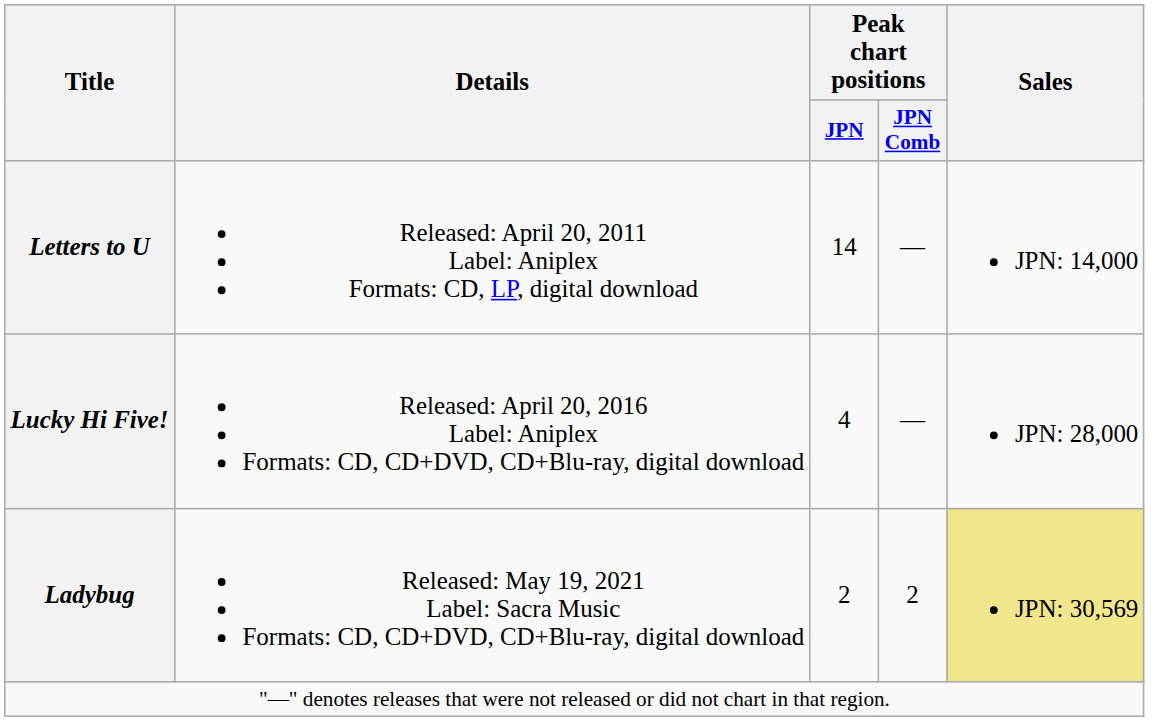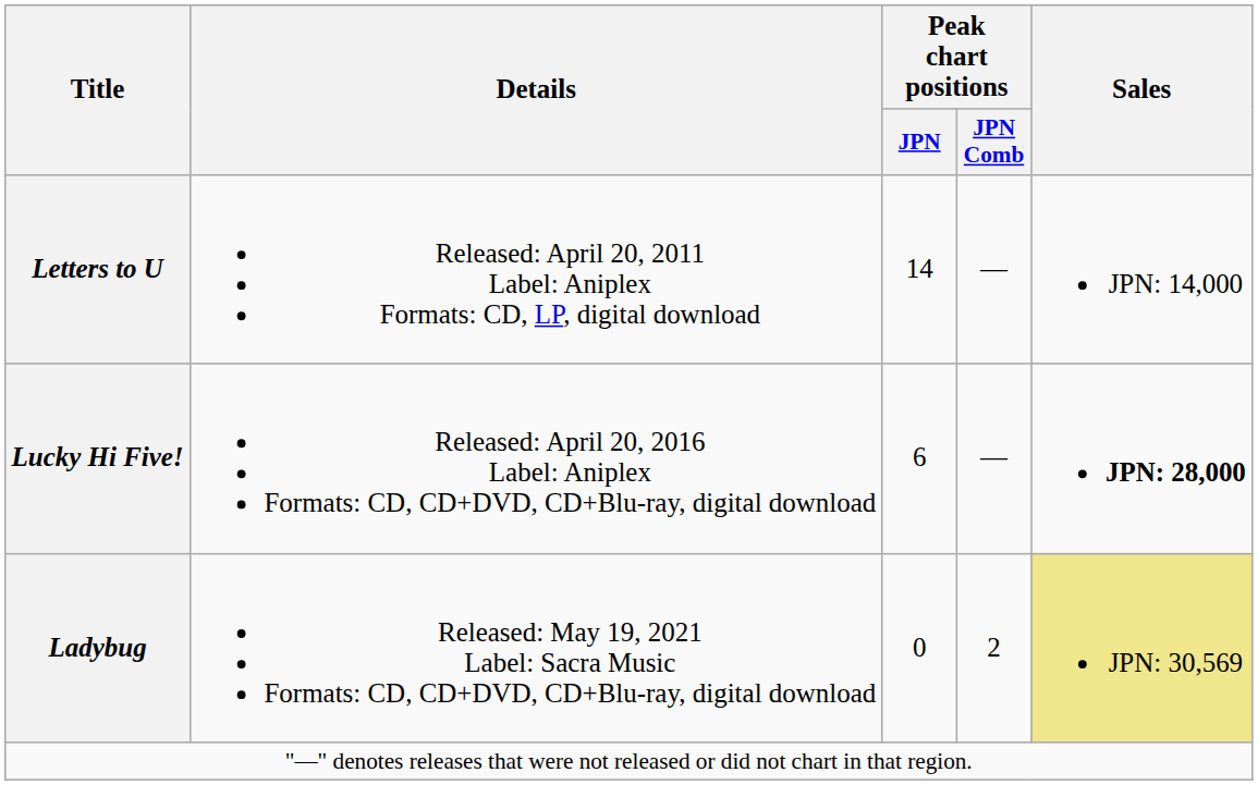Lucky Hi Five! | Peak chart positions / JPN: 4 -> 6
Lucky Hi Five! | Sales: normal -> bold
Ladybug | Peak chart positions / JPN: 2 -> 0
